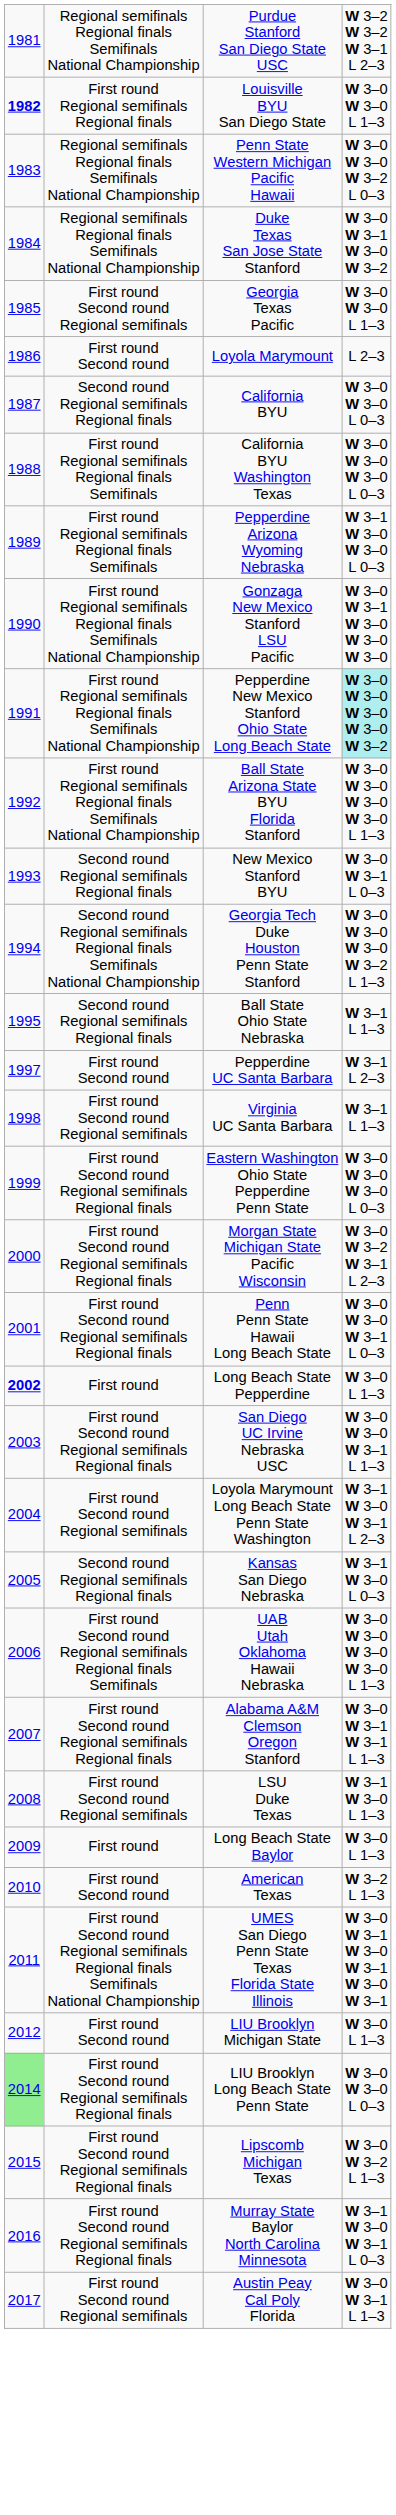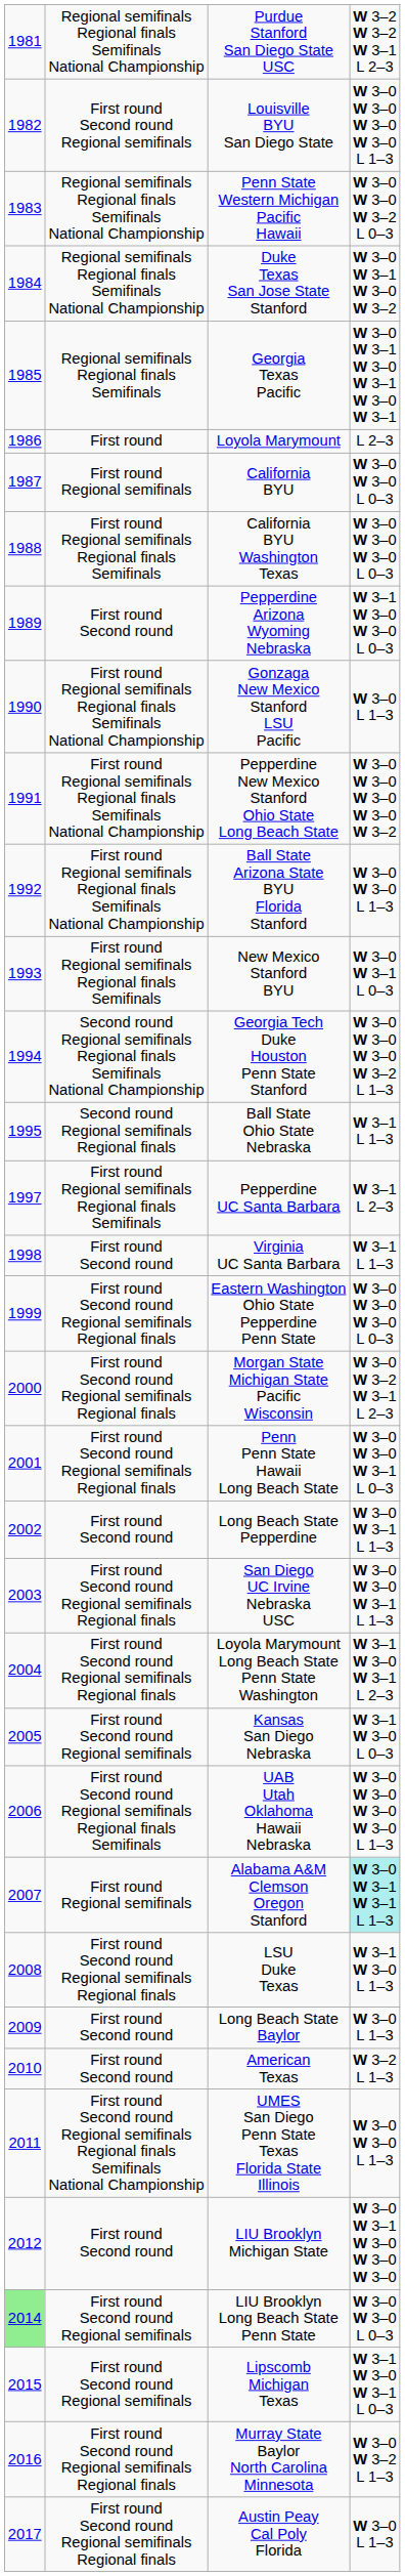Louisville BYU San Diego State | column 1: bold -> normal
Louisville BYU San Diego State | column 2: First round Regional semifinals Regional finals -> First round Second round Regional semifinals
Louisville BYU San Diego State | column 4: W 3–0 W 3–0 L 1–3 -> W 3–0 W 3–0 W 3–0 W 3–0 L 1–3
Georgia Texas Pacific | column 2: First round Second round Regional semifinals -> Regional semifinals Regional finals Semifinals
Georgia Texas Pacific | column 4: W 3–0 W 3–0 L 1–3 -> W 3–0 W 3–1 W 3–0 W 3–1 W 3–0 W 3–1
Loyola Marymount | column 2: First round Second round -> First round
California BYU | column 2: Second round Regional semifinals Regional finals -> First round Regional semifinals
Pepperdine Arizona Wyoming Nebraska | column 2: First round Regional semifinals Regional finals Semifinals -> First round Second round
Gonzaga New Mexico Stanford LSU Pacific | column 4: W 3–0 W 3–1 W 3–0 W 3–0 W 3–0 -> W 3–0 L 1–3
Pepperdine New Mexico Stanford Ohio State Long Beach State | column 4: paleturquoise background -> no background
Ball State Arizona State BYU Florida Stanford | column 4: W 3–0 W 3–0 W 3–0 W 3–0 L 1–3 -> W 3–0 W 3–0 L 1–3
New Mexico Stanford BYU | column 2: Second round Regional semifinals Regional finals -> First round Regional semifinals Regional finals Semifinals
Pepperdine UC Santa Barbara | column 2: First round Second round -> First round Regional semifinals Regional finals Semifinals
Virginia UC Santa Barbara | column 2: First round Second round Regional semifinals -> First round Second round
Long Beach State Pepperdine | column 1: bold -> normal
Long Beach State Pepperdine | column 2: First round -> First round Second round
Long Beach State Pepperdine | column 4: W 3–0 L 1–3 -> W 3–0 W 3–1 L 1–3
Loyola Marymount Long Beach State Penn State Washington | column 2: First round Second round Regional semifinals -> First round Second round Regional semifinals Regional finals
Kansas San Diego Nebraska | column 2: Second round Regional semifinals Regional finals -> First round Second round Regional semifinals
Alabama A&M Clemson Oregon Stanford | column 2: First round Second round Regional semifinals Regional finals -> First round Regional semifinals
Alabama A&M Clemson Oregon Stanford | column 4: no background -> paleturquoise background
LSU Duke Texas | column 2: First round Second round Regional semifinals -> First round Second round Regional semifinals Regional finals
Long Beach State Baylor | column 2: First round -> First round Second round
UMES San Diego Penn State Texas Florida State Illinois | column 4: W 3–0 W 3–1 W 3–0 W 3–1 W 3–0 W 3–1 -> W 3–0 W 3–0 L 1–3
LIU Brooklyn Michigan State | column 4: W 3–0 L 1–3 -> W 3–0 W 3–1 W 3–0 W 3–0 W 3–0
LIU Brooklyn Long Beach State Penn State | column 2: First round Second round Regional semifinals Regional finals -> First round Second round Regional semifinals
Lipscomb Michigan Texas | column 2: First round Second round Regional semifinals Regional finals -> First round Second round Regional semifinals
Lipscomb Michigan Texas | column 4: W 3–0 W 3–2 L 1–3 -> W 3–1 W 3–0 W 3–1 L 0–3
Murray State Baylor North Carolina Minnesota | column 4: W 3–1 W 3–0 W 3–1 L 0–3 -> W 3–0 W 3–2 L 1–3
Austin Peay Cal Poly Florida | column 2: First round Second round Regional semifinals -> First round Second round Regional semifinals Regional finals
Austin Peay Cal Poly Florida | column 4: W 3–0 W 3–1 L 1–3 -> W 3–0 L 1–3
